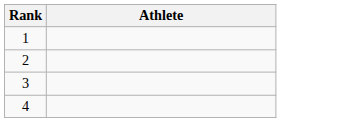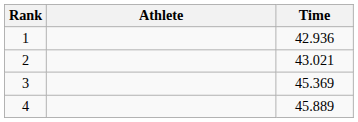+ column: Time | 42.936 | 43.021 | 45.369 | 45.889
